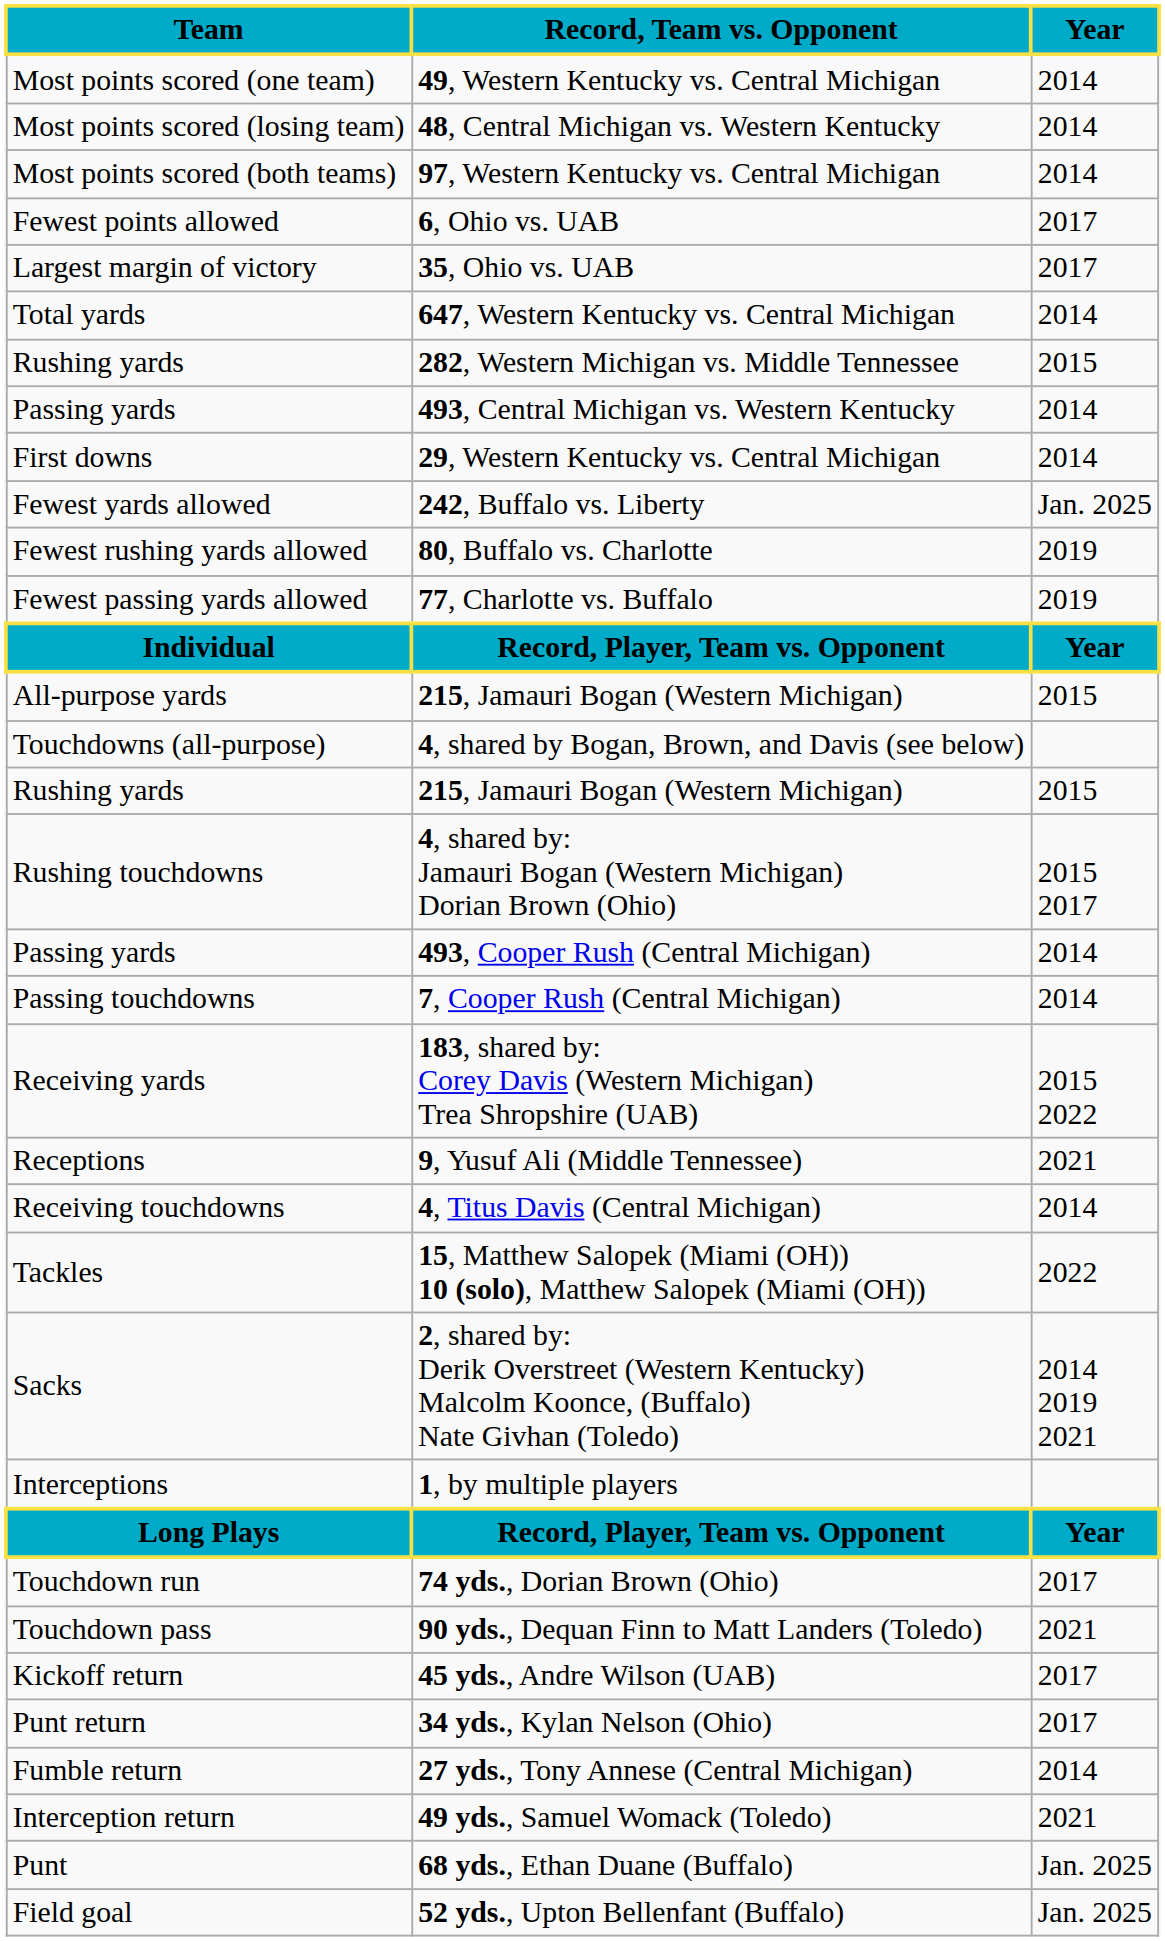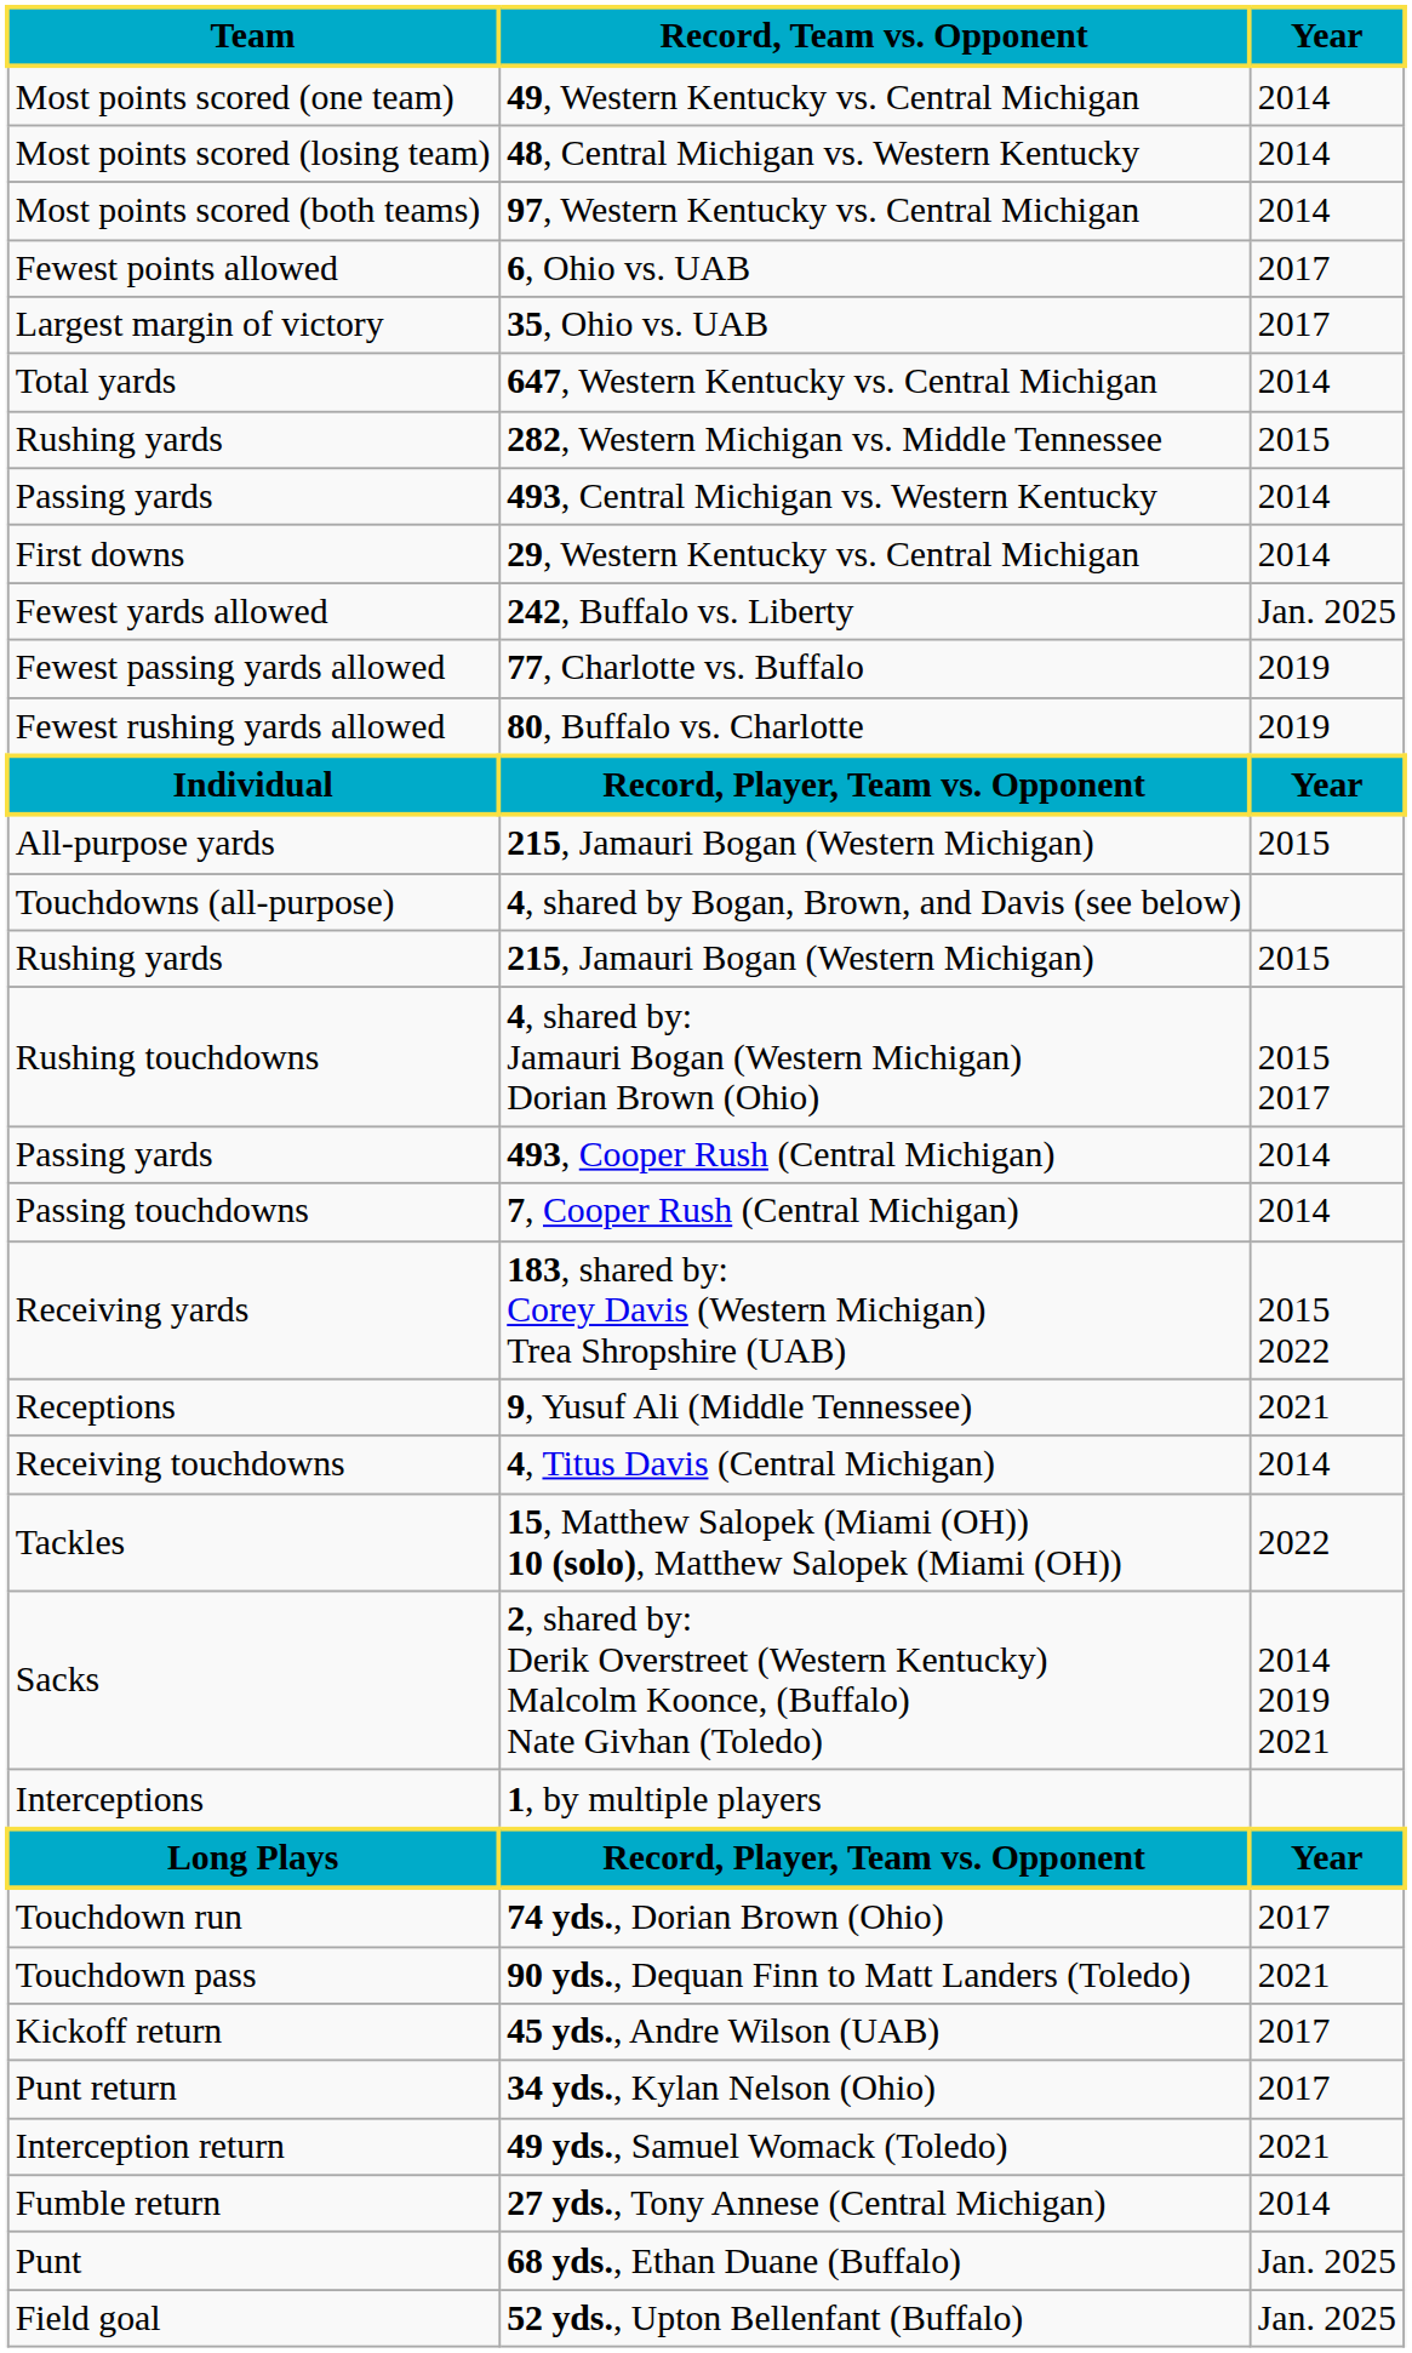rows swapped: 80, Buffalo vs. Charlotte <-> 77, Charlotte vs. Buffalo
rows swapped: 49 yds., Samuel Womack (Toledo) <-> 27 yds., Tony Annese (Central Michigan)
